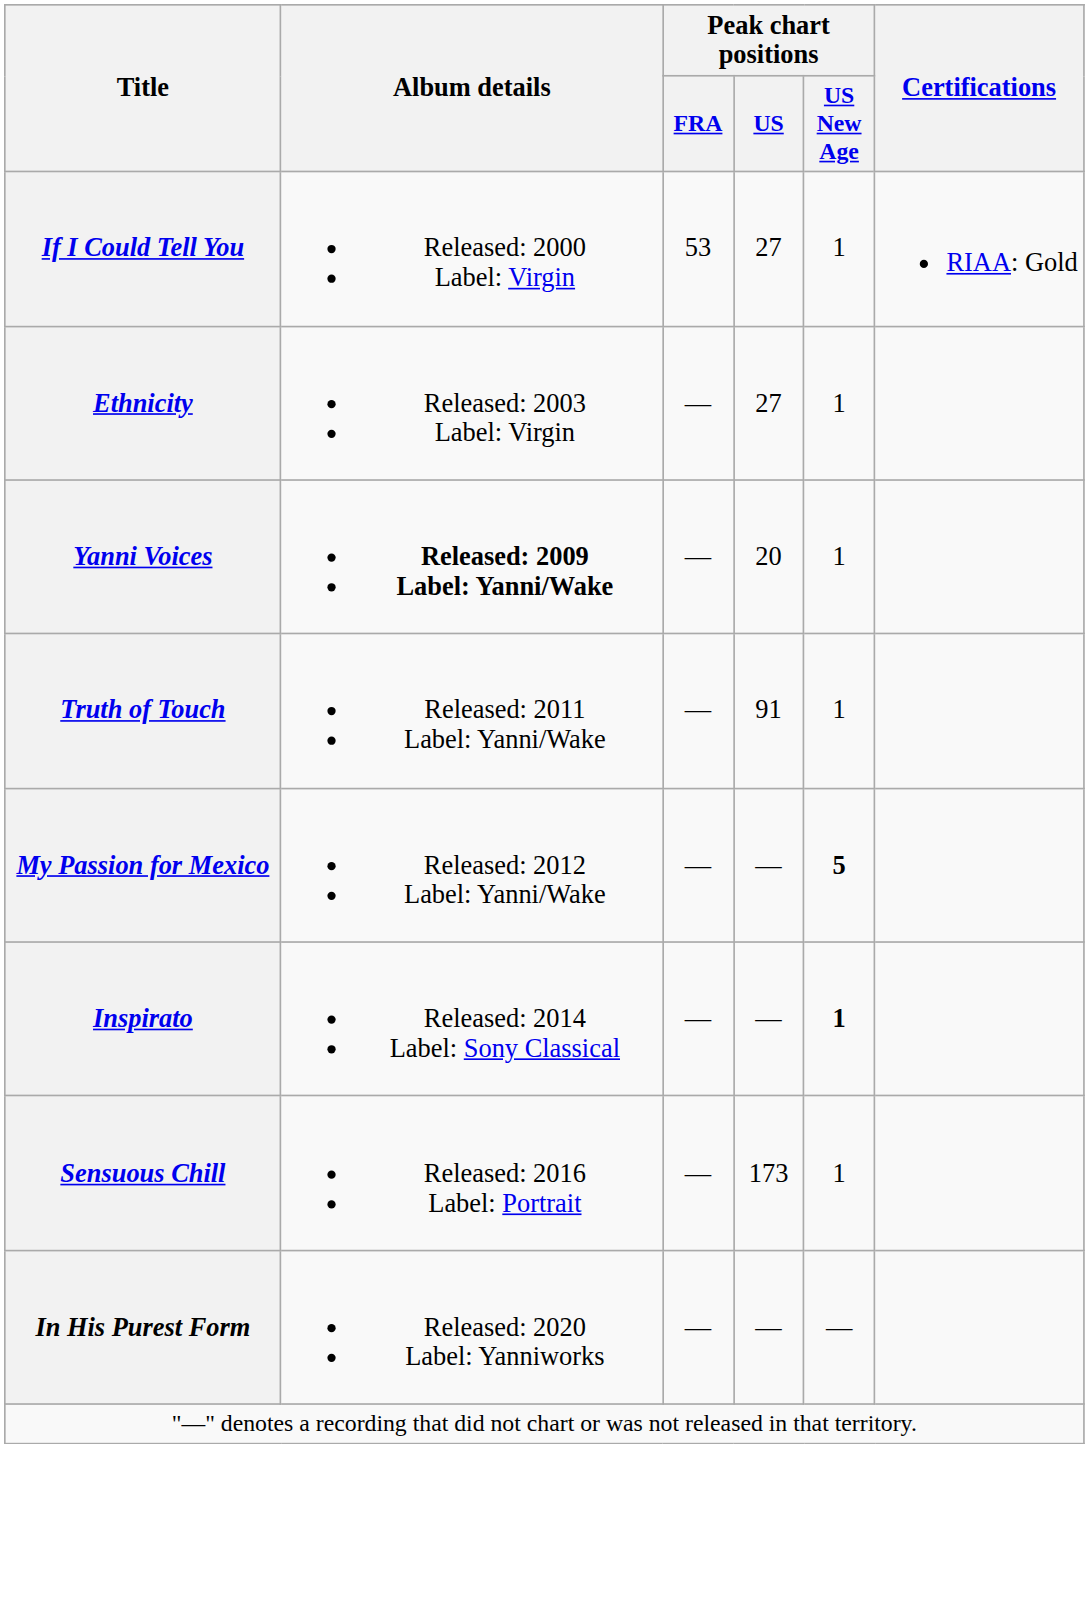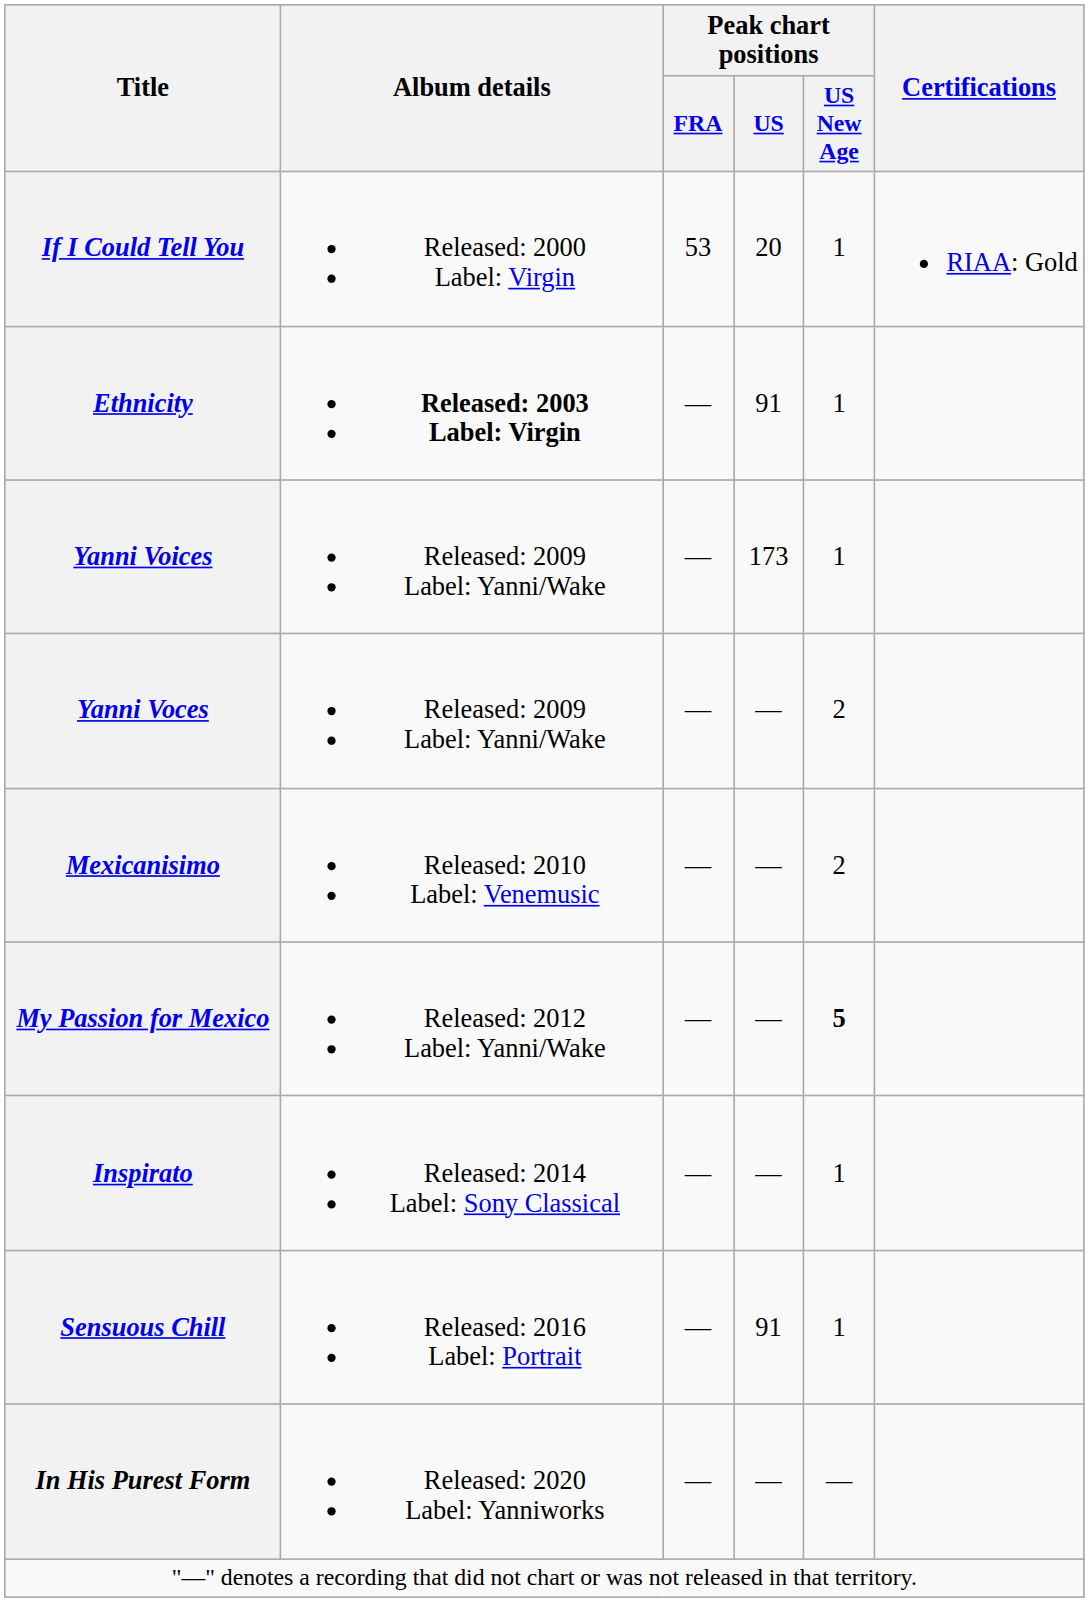If I Could Tell You | Peak chart positions / US: 27 -> 20
Ethnicity | Album details: normal -> bold
Ethnicity | Peak chart positions / US: 27 -> 91
Yanni Voices | Album details: bold -> normal
Yanni Voices | Peak chart positions / US: 20 -> 173
+ row: Yanni Voces | Released: 2009 Label: Yanni/Wake | — | — | 2
+ row: Mexicanisimo | Released: 2010 Label: Venemusic | — | — | 2
- row: Truth of Touch | Released: 2011 Label: Yanni/Wake | — | 91 | 1
Inspirato | Peak chart positions / US New Age: bold -> normal
Sensuous Chill | Peak chart positions / US: 173 -> 91
